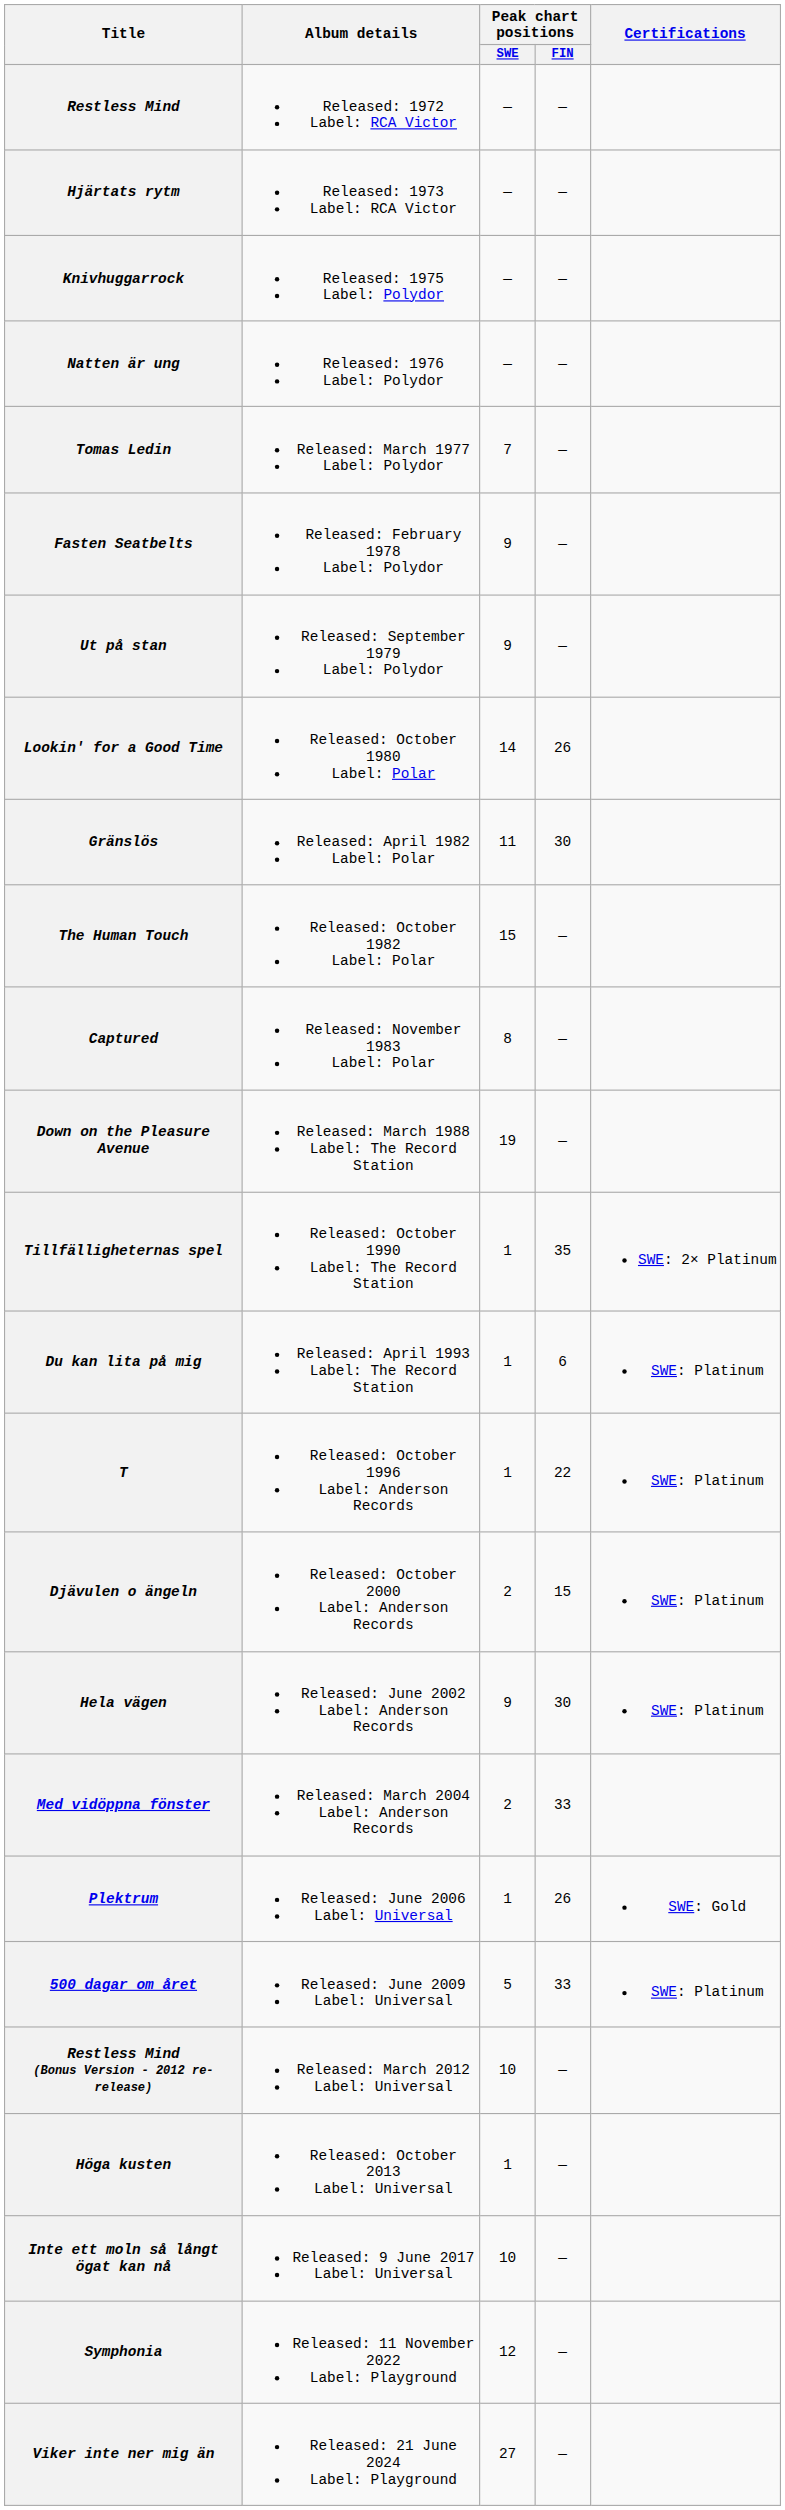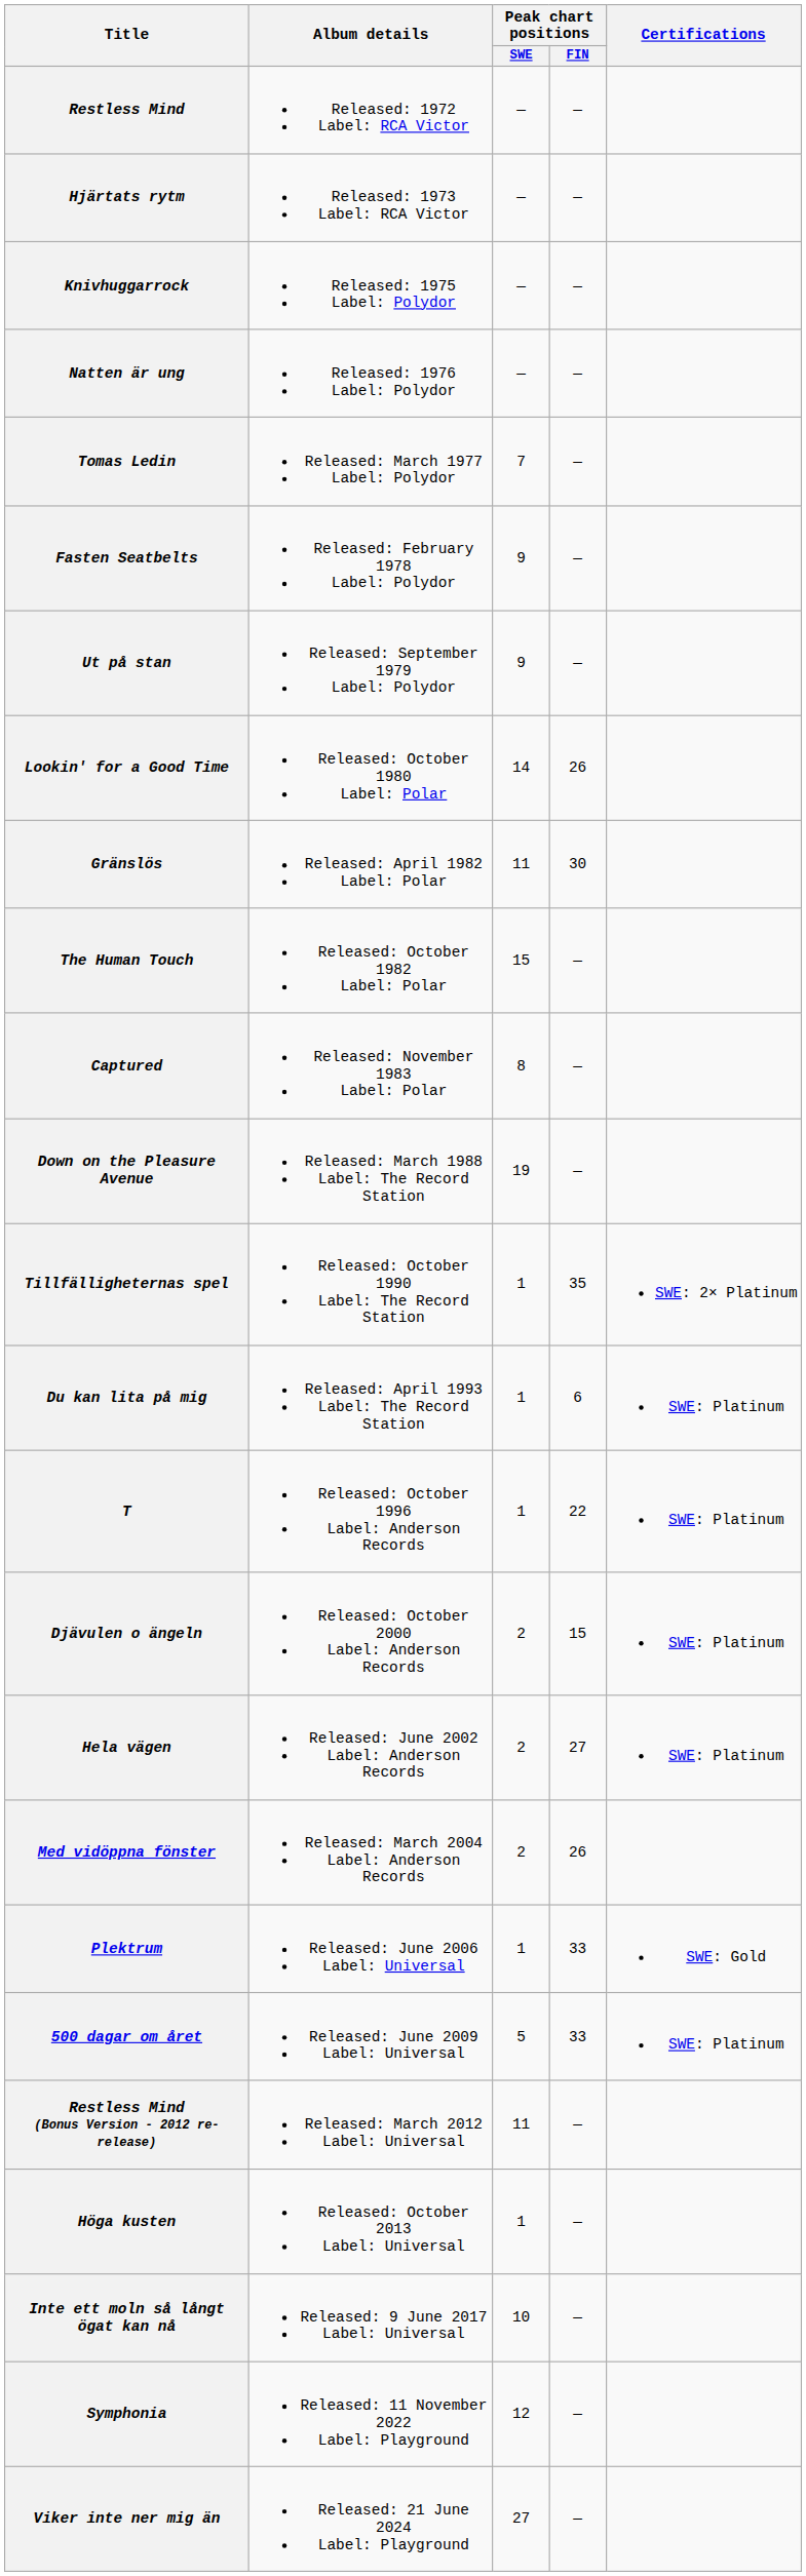Hela vägen | Peak chart positions / SWE: 9 -> 2
Hela vägen | Peak chart positions / FIN: 30 -> 27
Med vidöppna fönster | Peak chart positions / FIN: 33 -> 26
Plektrum | Peak chart positions / FIN: 26 -> 33
Restless Mind (Bonus Version - 2012 re-release) | Peak chart positions / SWE: 10 -> 11
